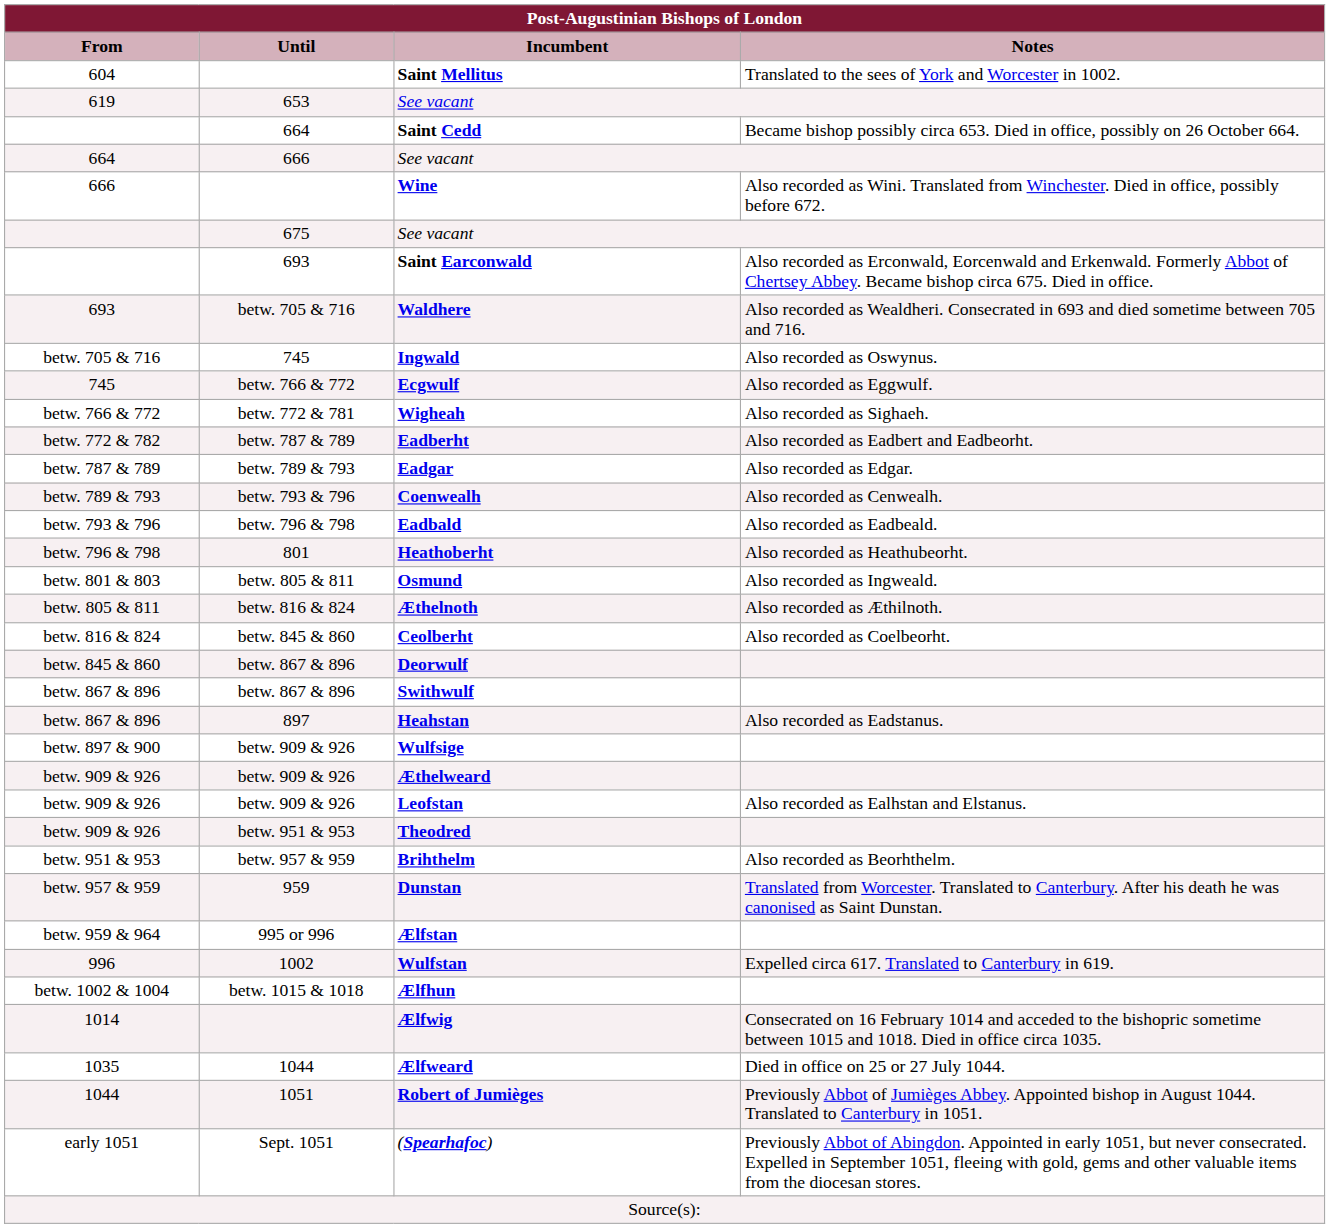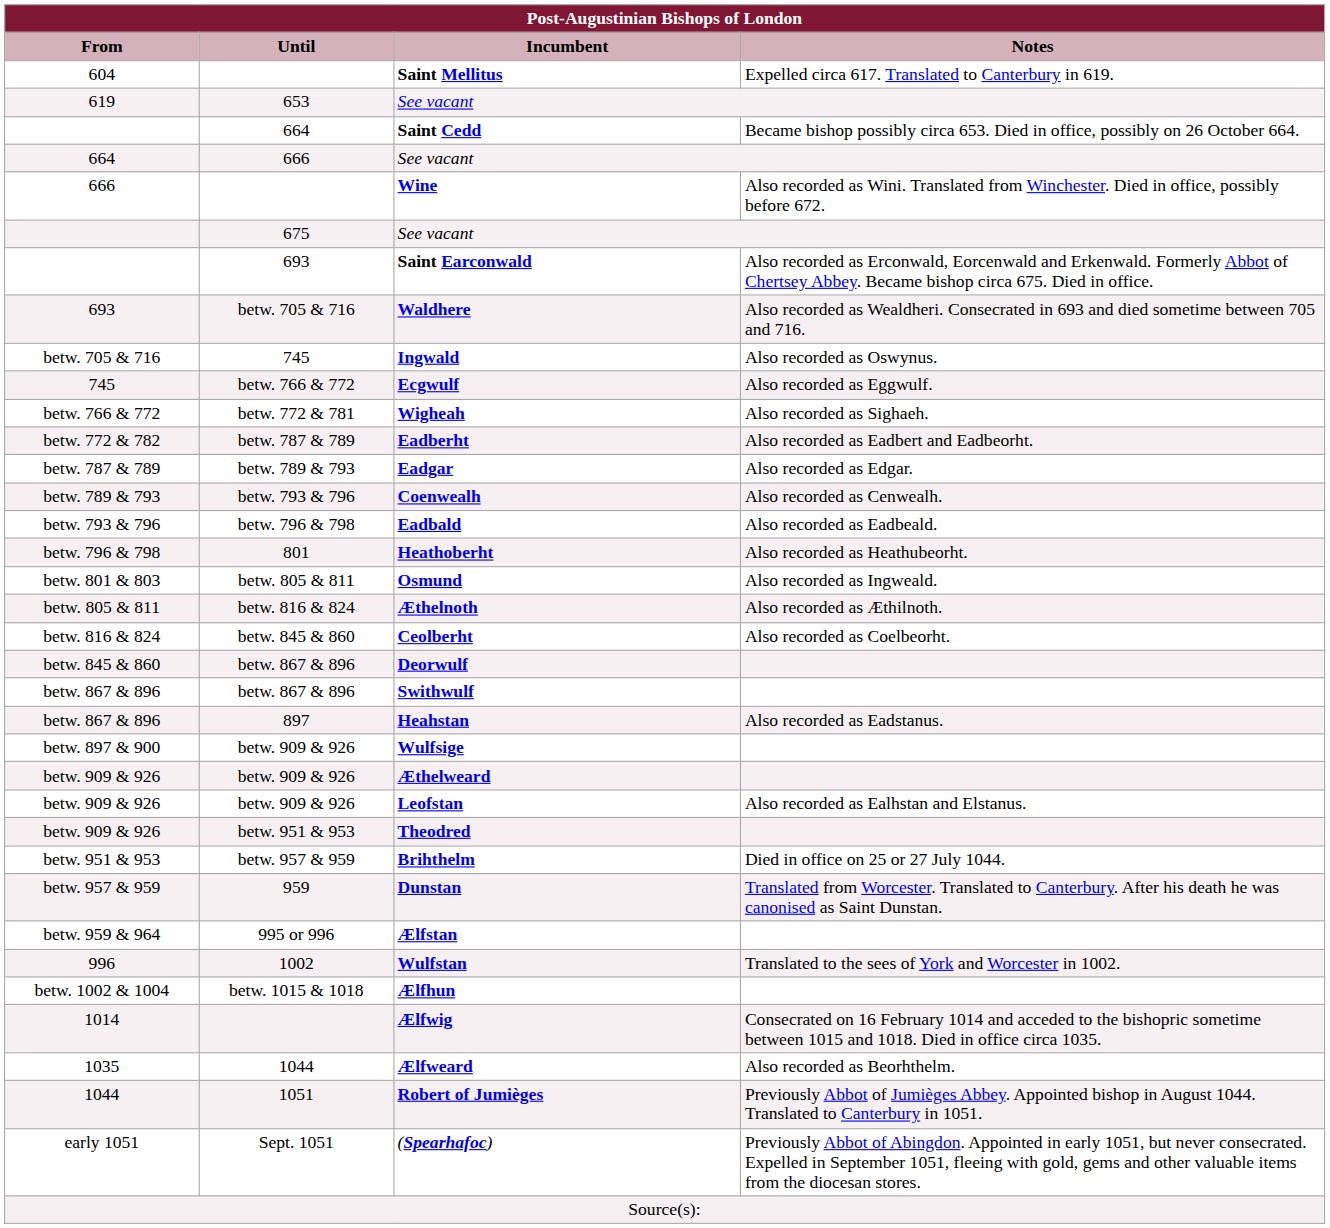Saint Mellitus | Notes: Translated to the sees of York and Worcester in 1002. -> Expelled circa 617. Translated to Canterbury in 619.
Brihthelm | Notes: Also recorded as Beorhthelm. -> Died in office on 25 or 27 July 1044.
Wulfstan | Notes: Expelled circa 617. Translated to Canterbury in 619. -> Translated to the sees of York and Worcester in 1002.
Ælfweard | Notes: Died in office on 25 or 27 July 1044. -> Also recorded as Beorhthelm.
